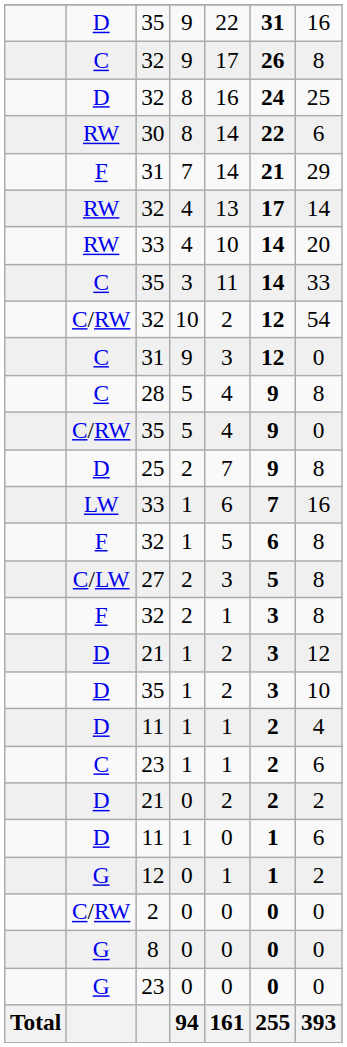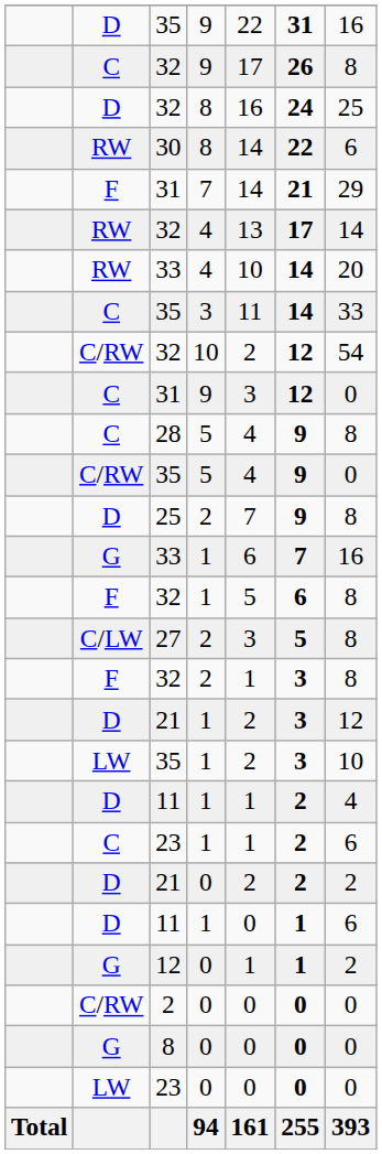33 / 1 | column 2: LW -> G
35 / 1 | column 2: D -> LW
23 / 0 | column 2: G -> LW
